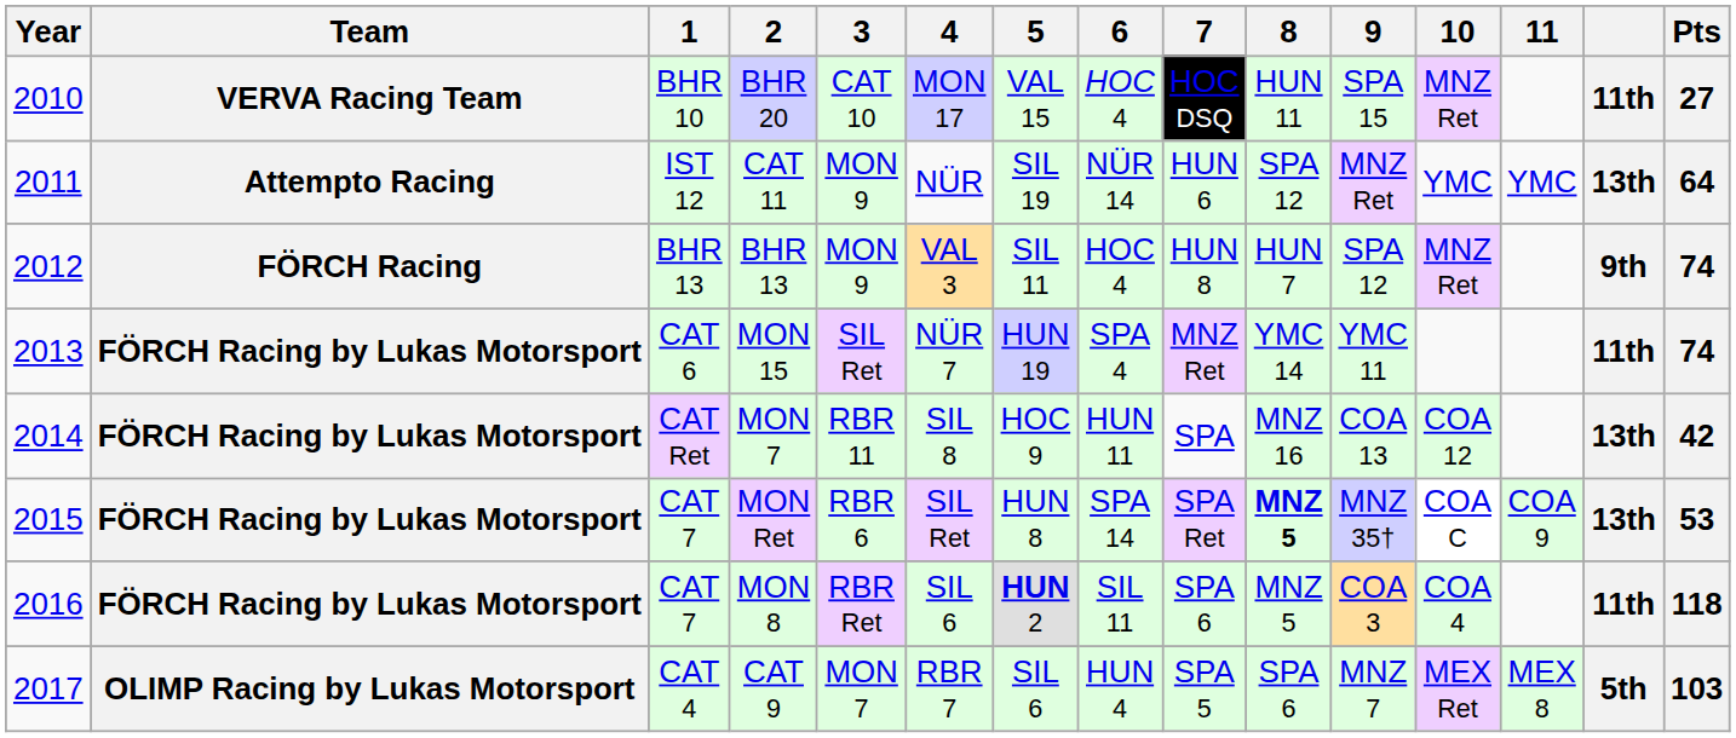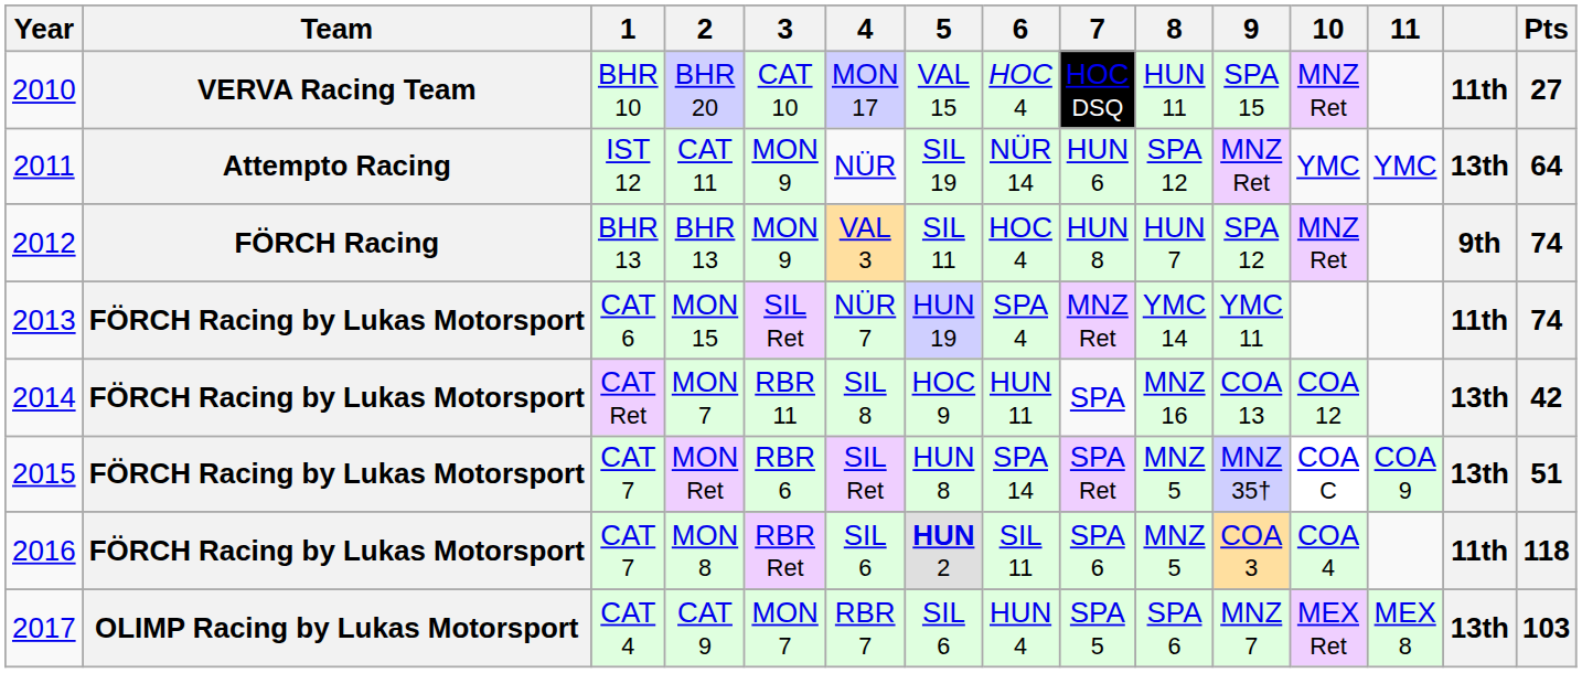MON Ret | 8: bold -> normal
MON Ret | Pts: 53 -> 51
CAT 9 | column 14: 5th -> 13th
